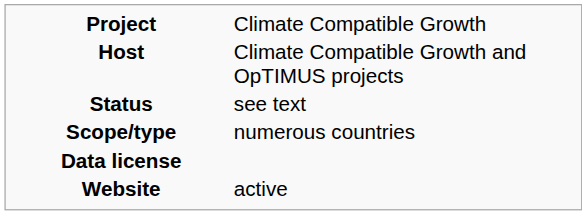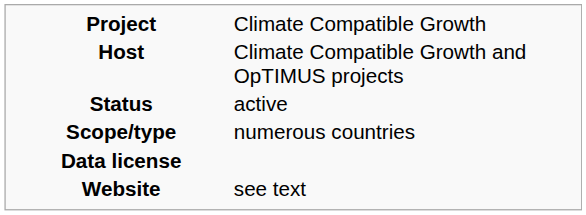Status | column 2: see text -> active
Website | column 2: active -> see text
